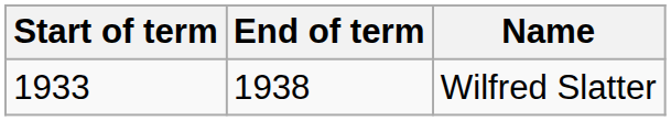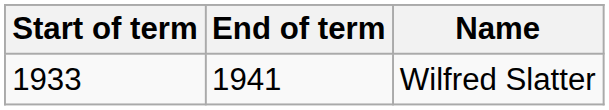Wilfred Slatter | End of term: 1938 -> 1941
